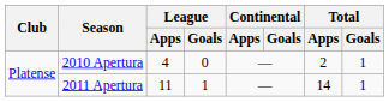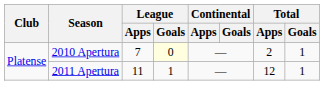2010 Apertura | League / Apps: 4 -> 7
2010 Apertura | League / Goals: no background -> lightyellow background
2011 Apertura | Total / Apps: 14 -> 12
